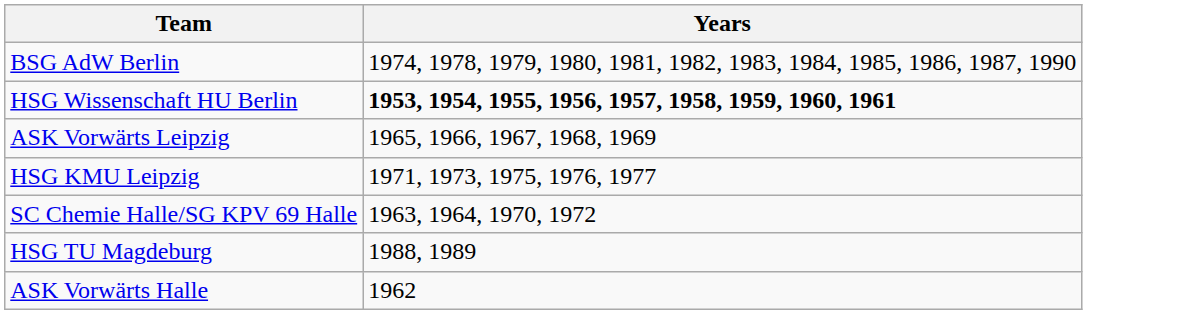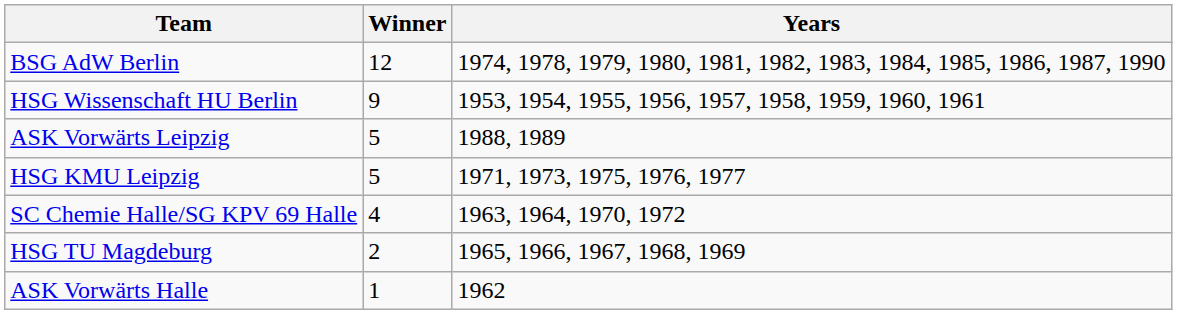+ column: Winner | 12 | 9 | 5 | 5 | 4 | 2 | 1
HSG Wissenschaft HU Berlin | Years: bold -> normal
ASK Vorwärts Leipzig | Years: 1965, 1966, 1967, 1968, 1969 -> 1988, 1989
HSG TU Magdeburg | Years: 1988, 1989 -> 1965, 1966, 1967, 1968, 1969
